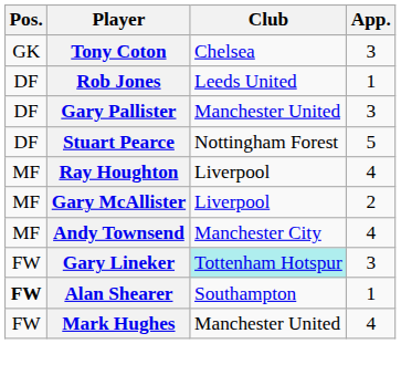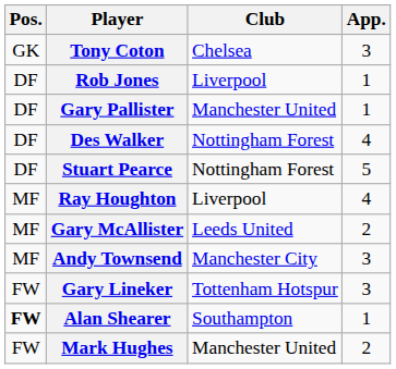Rob Jones | Club: Leeds United -> Liverpool
Gary Pallister | App.: 3 -> 1
+ row: DF | Des Walker | Nottingham Forest | 4
Gary McAllister | Club: Liverpool -> Leeds United
Andy Townsend | App.: 4 -> 3
Gary Lineker | Club: paleturquoise background -> no background
Mark Hughes | App.: 4 -> 2
